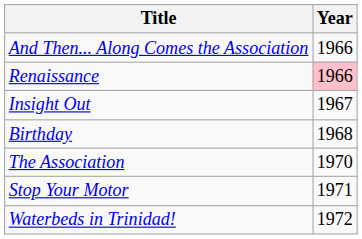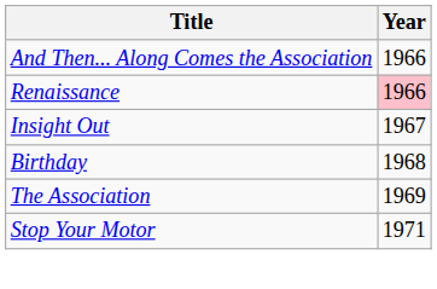The Association | Year: 1970 -> 1969
- row: Waterbeds in Trinidad! | 1972
